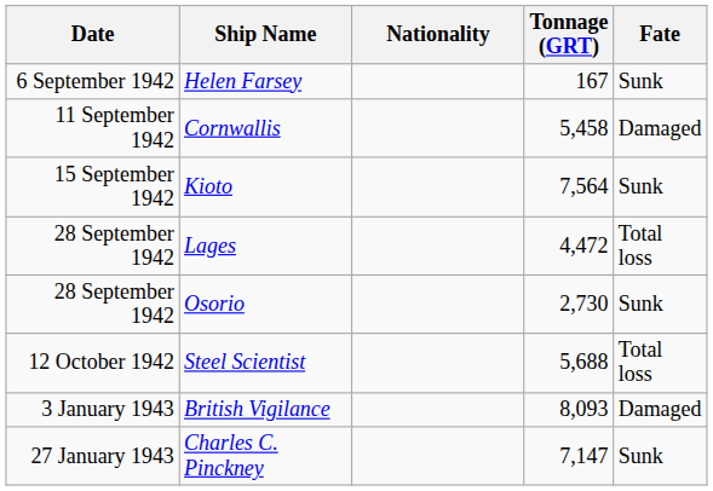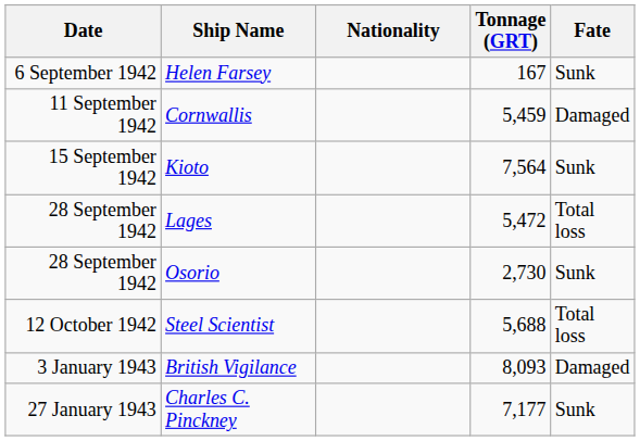Cornwallis | Tonnage (GRT): 5,458 -> 5,459
Lages | Tonnage (GRT): 4,472 -> 5,472
Charles C. Pinckney | Tonnage (GRT): 7,147 -> 7,177
